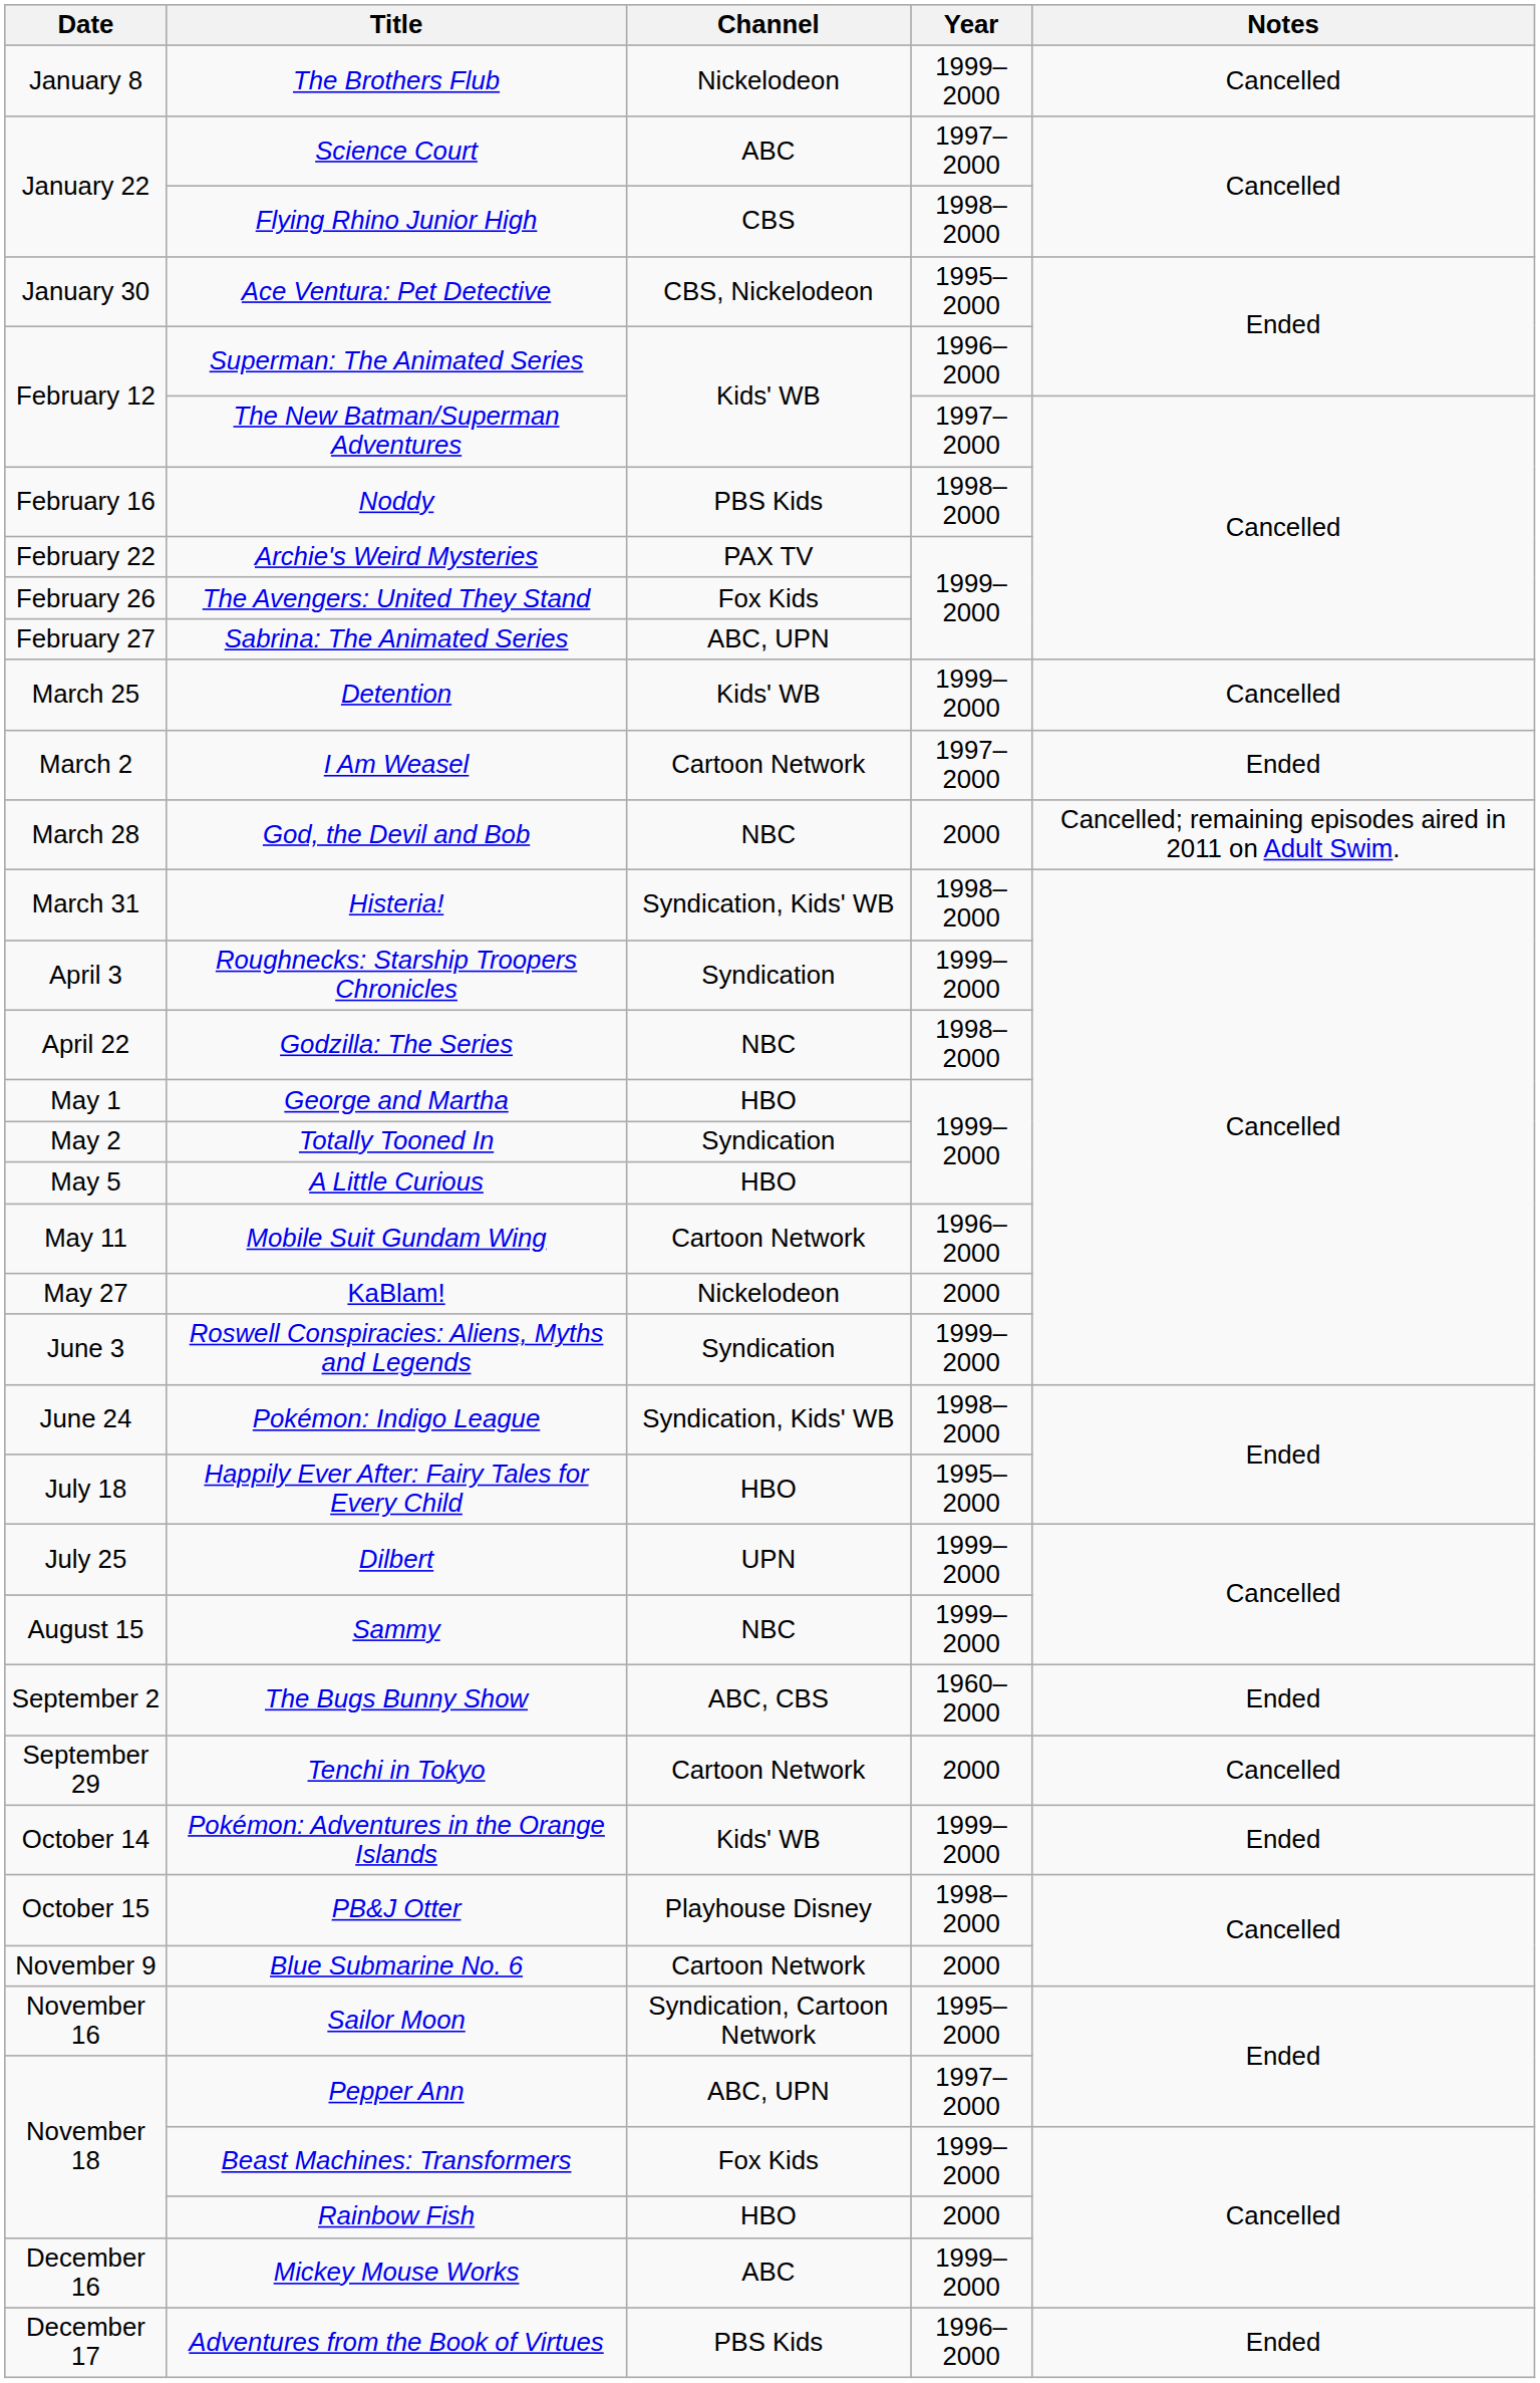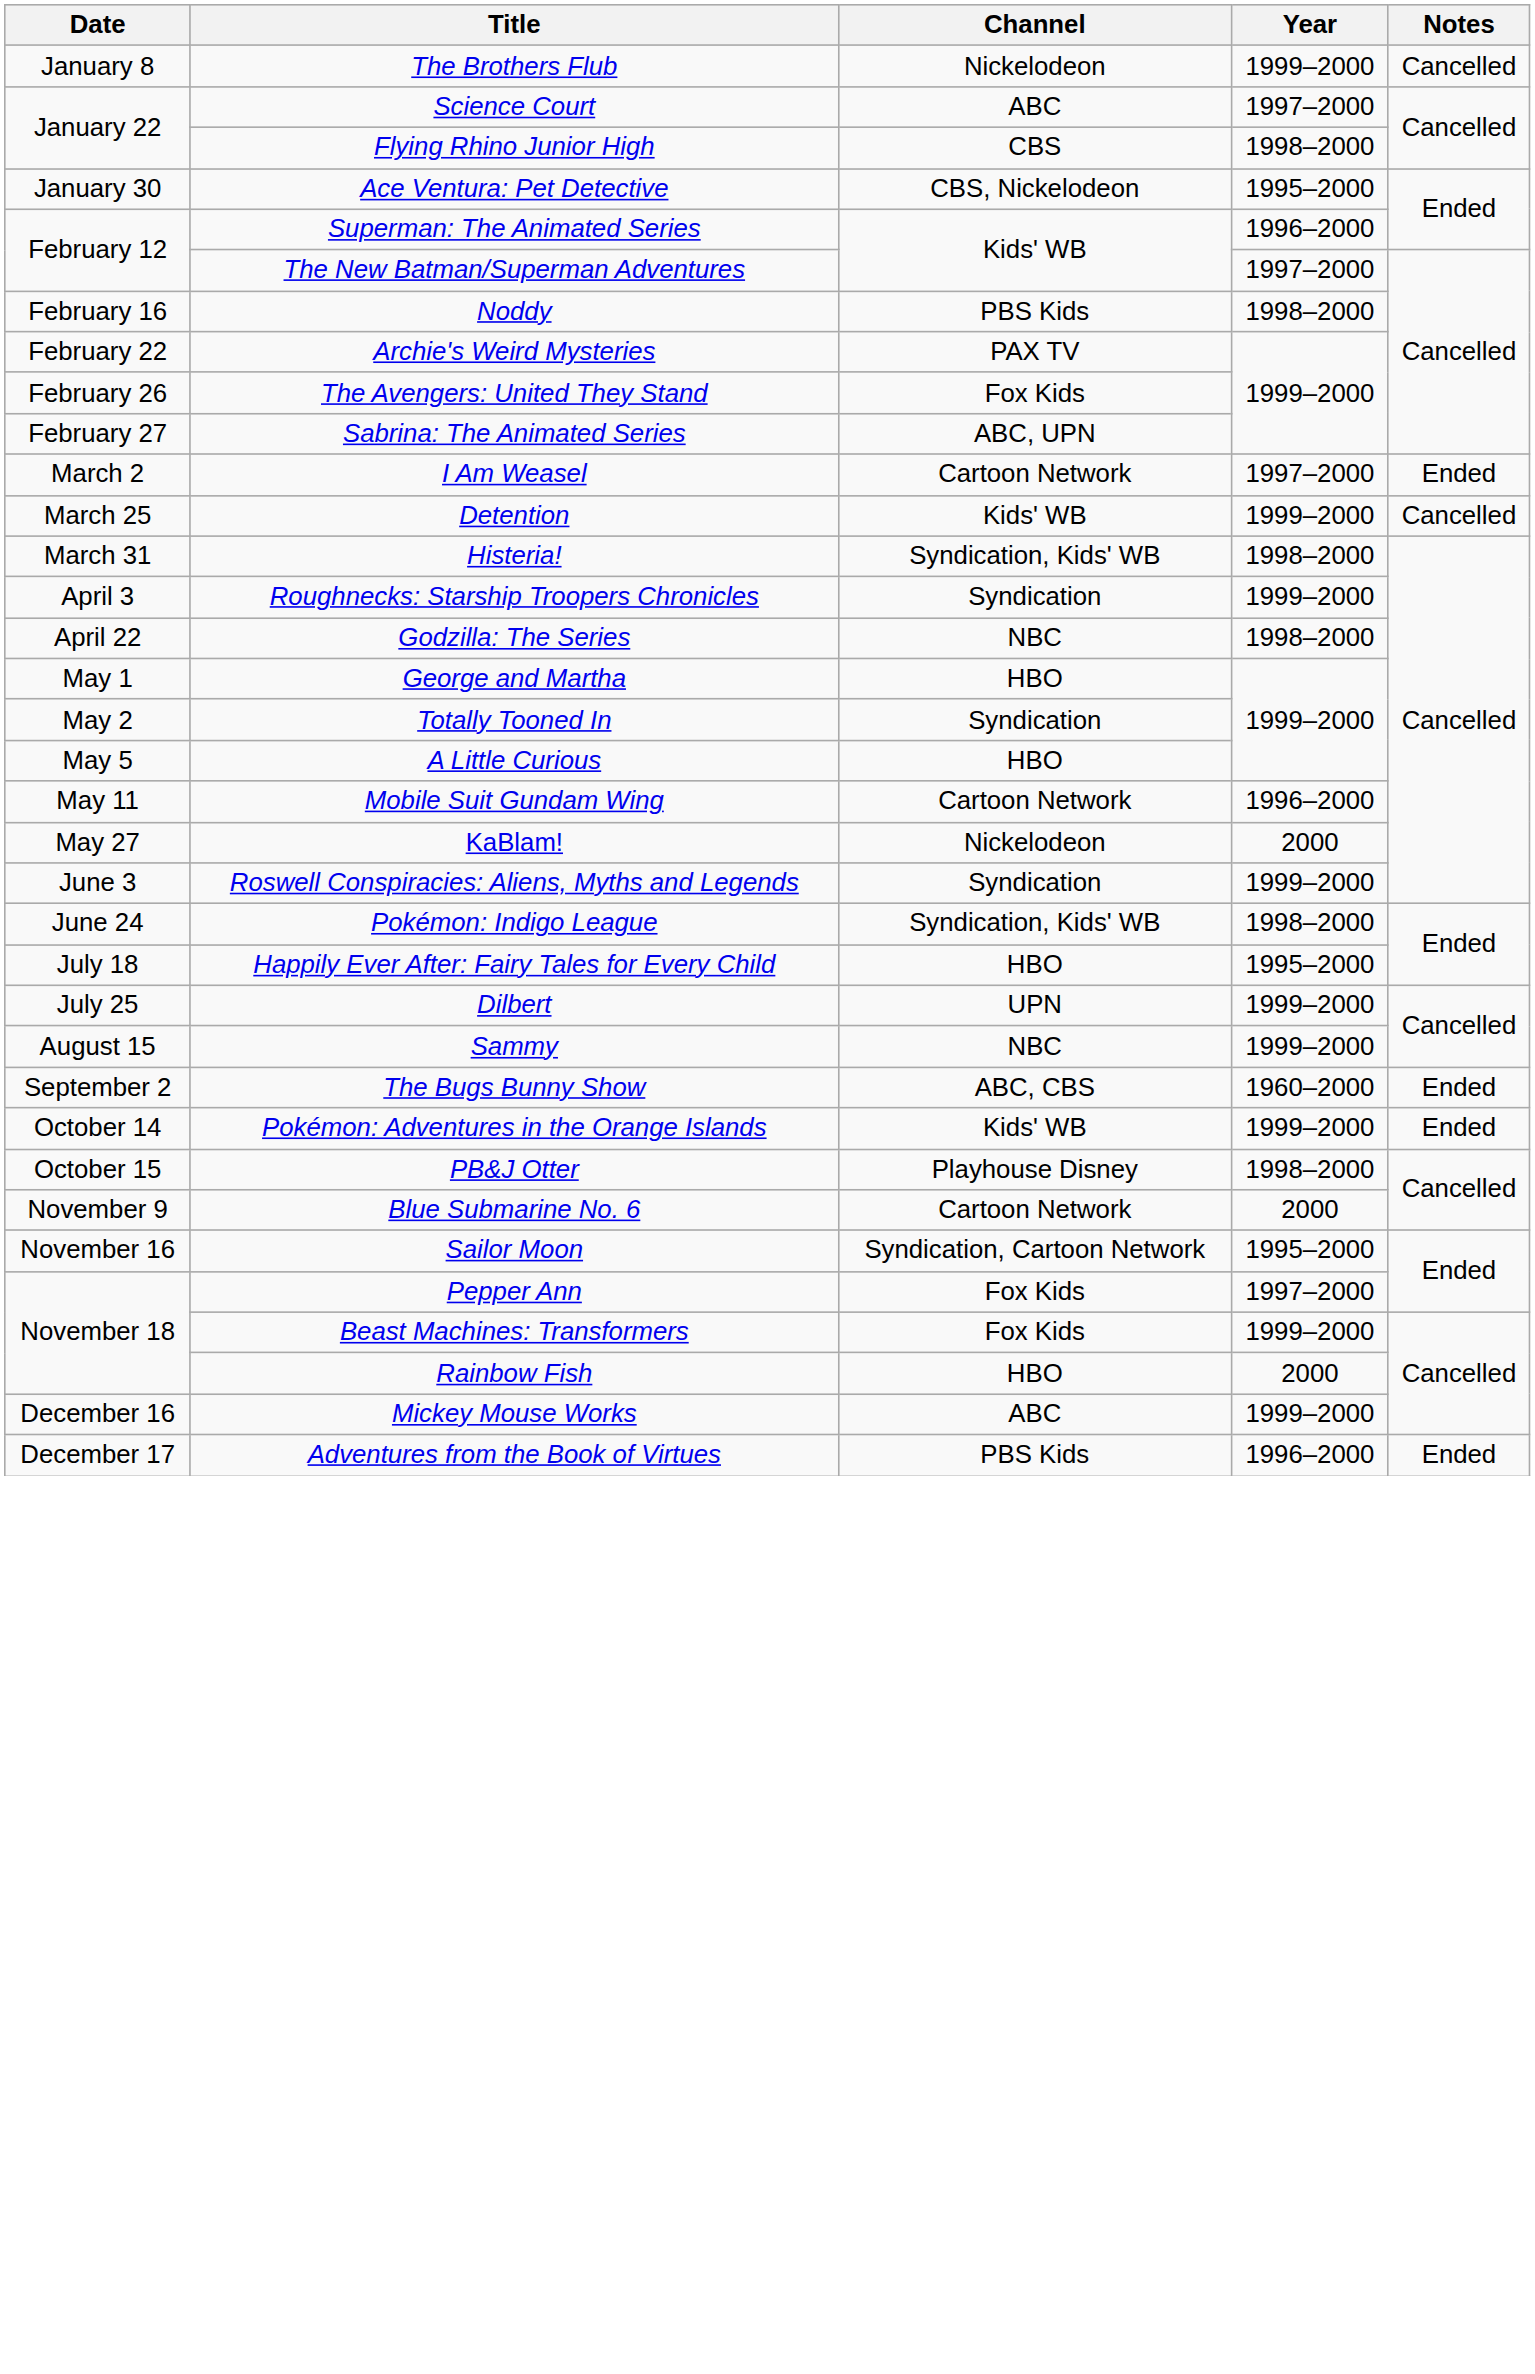rows swapped: I Am Weasel <-> Detention
- row: March 28 | God, the Devil and Bob | NBC | 2000 | Cancelled; remaining episodes aired in 2011 on Adult Swim.
- row: September 29 | Tenchi in Tokyo | Cartoon Network | 2000 | Cancelled
Pepper Ann | Channel: ABC, UPN -> Fox Kids
